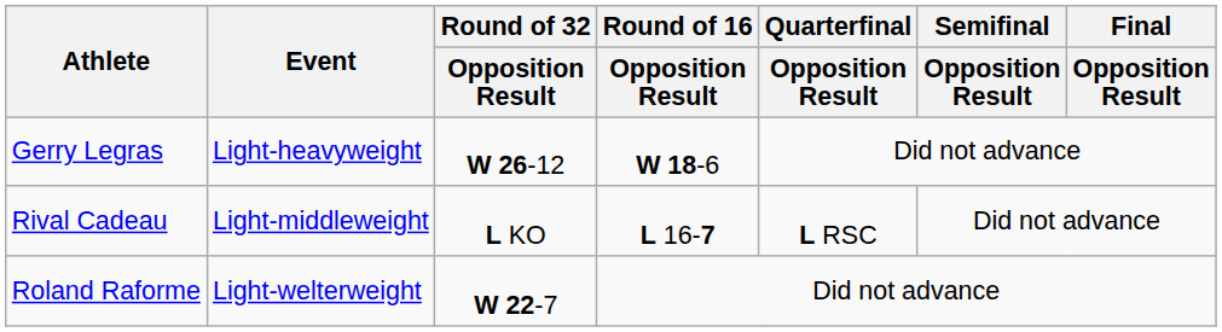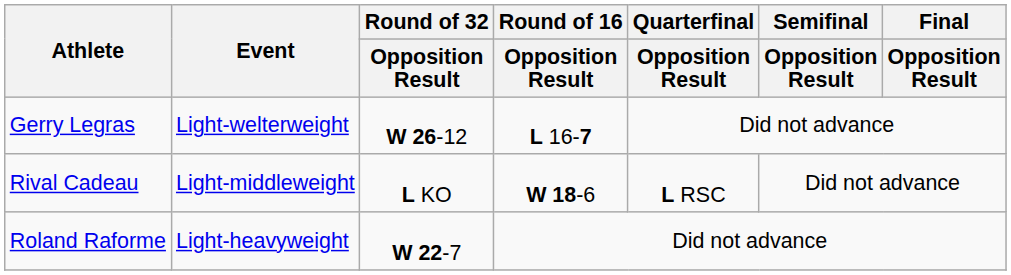Gerry Legras | Event: Light-heavyweight -> Light-welterweight
Gerry Legras | Round of 16 / Opposition Result: W 18-6 -> L 16-7
Rival Cadeau | Round of 16 / Opposition Result: L 16-7 -> W 18-6
Roland Raforme | Event: Light-welterweight -> Light-heavyweight
